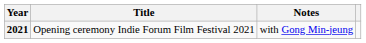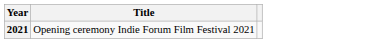- column: Notes | with Gong Min-jeung
